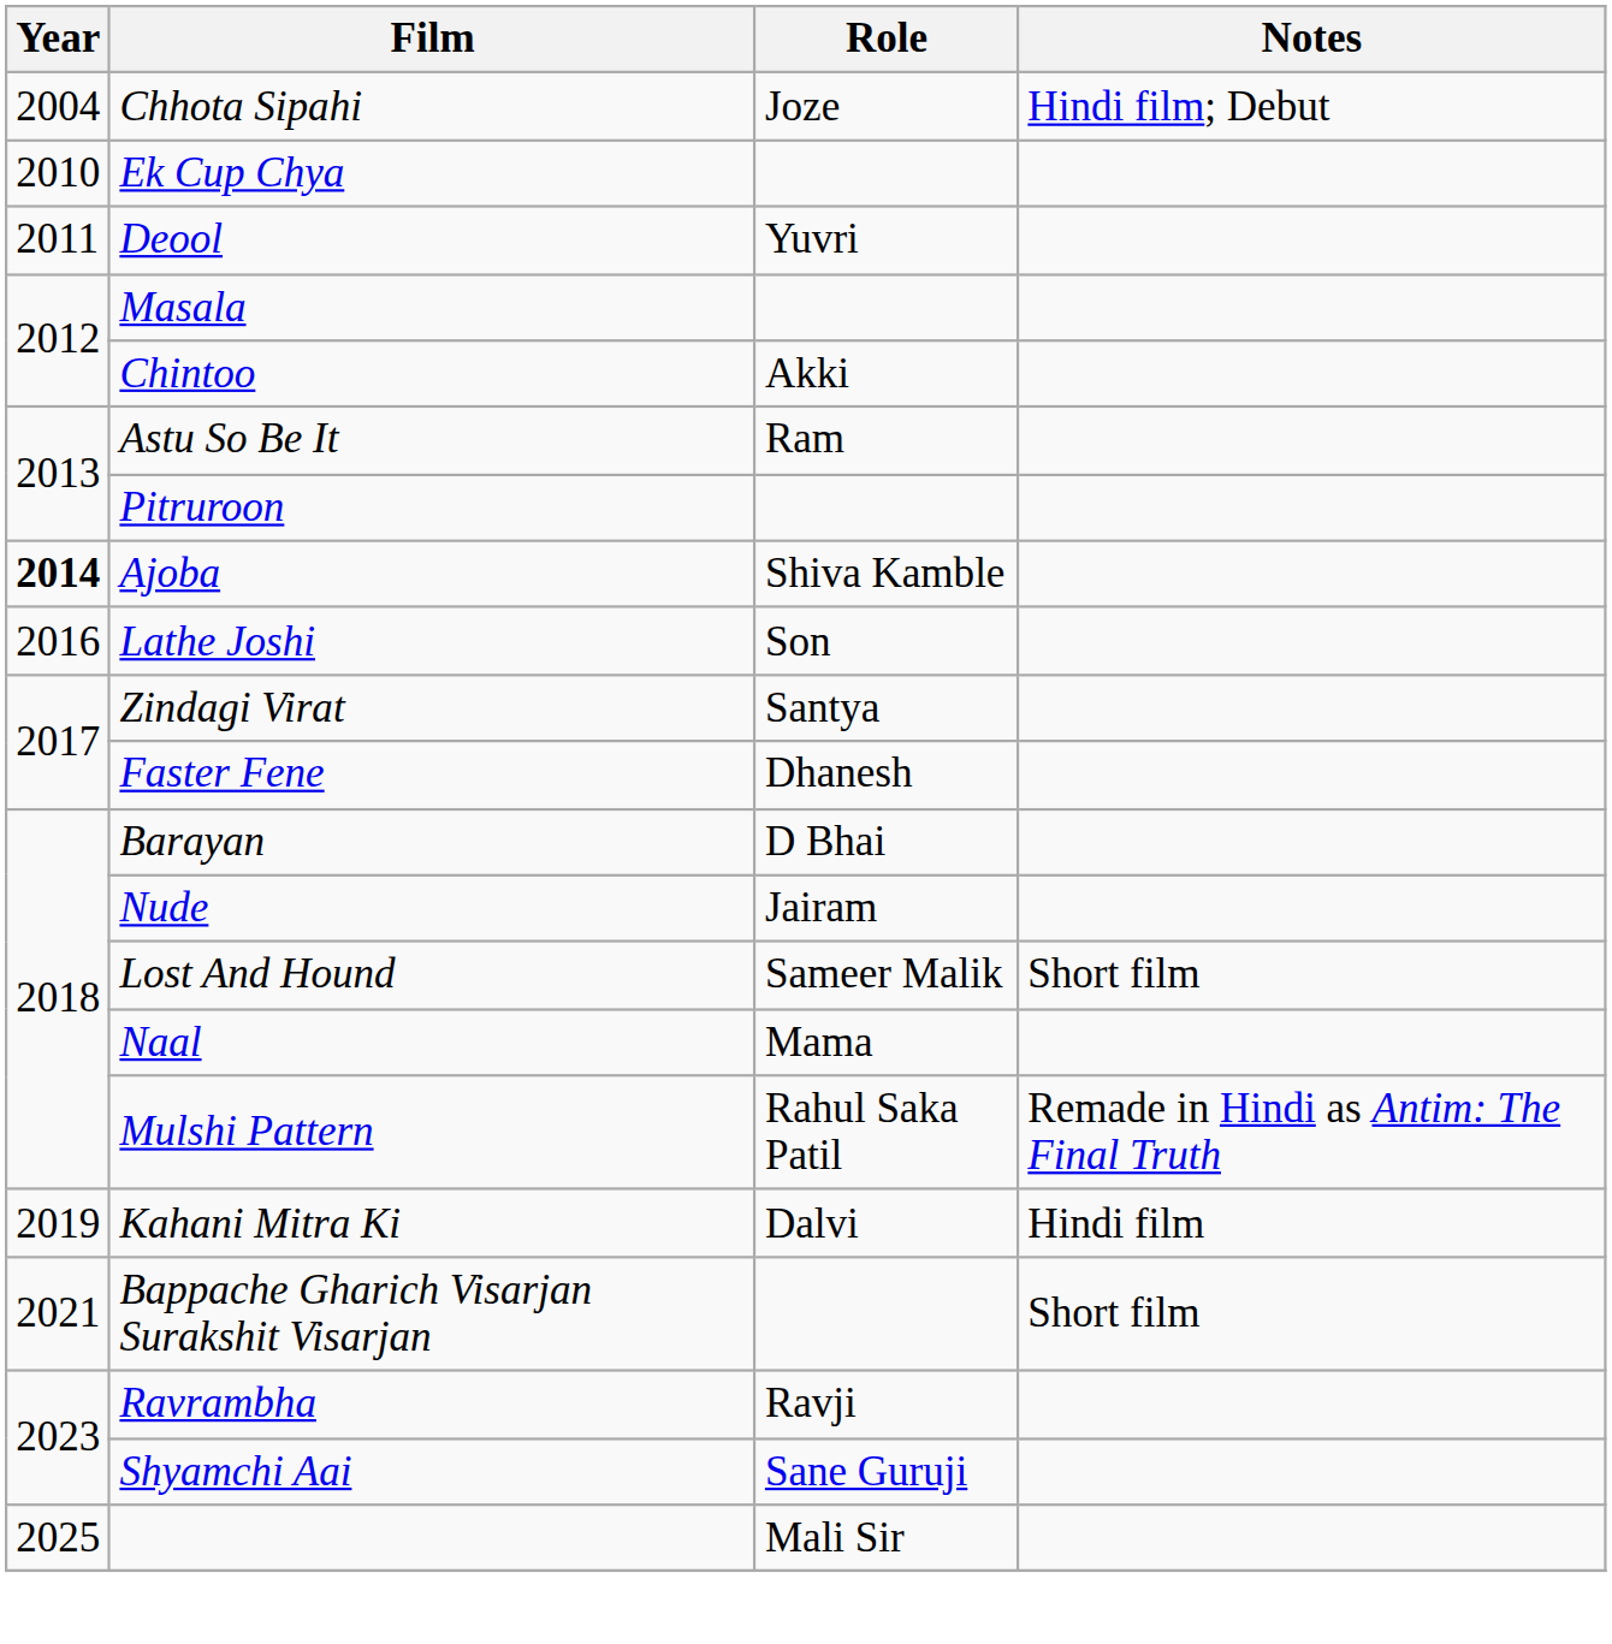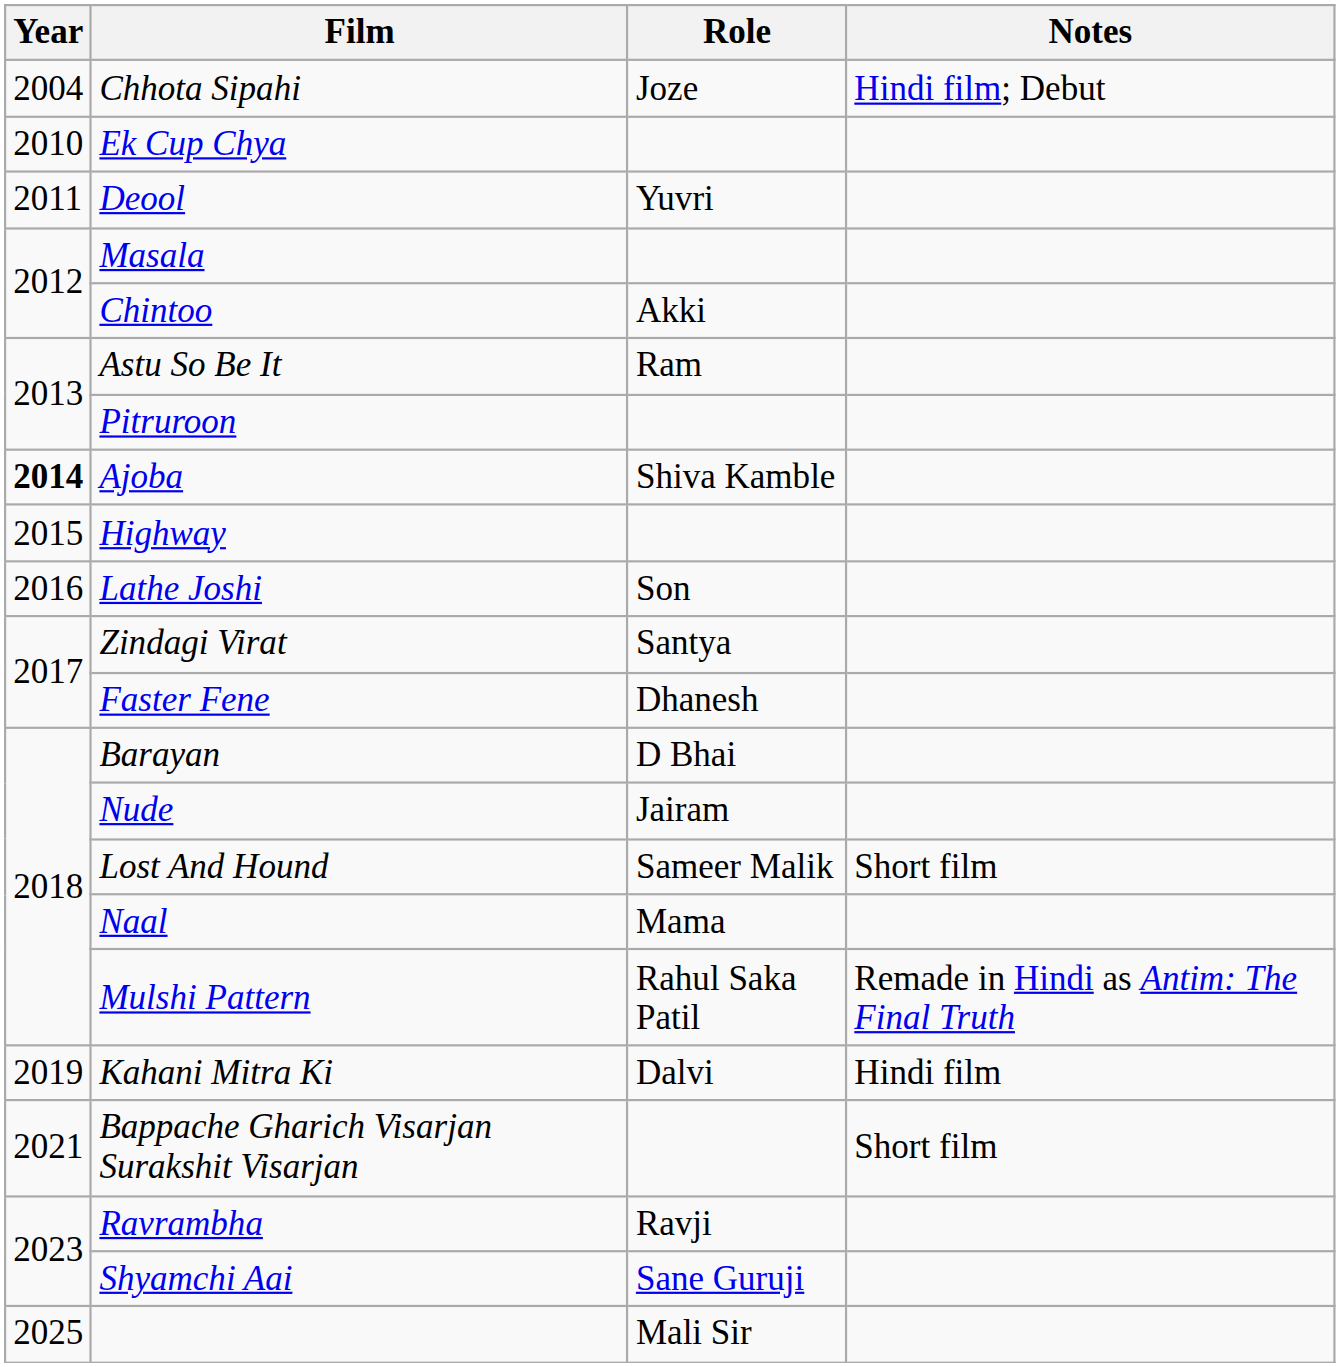+ row: 2015 | Highway
